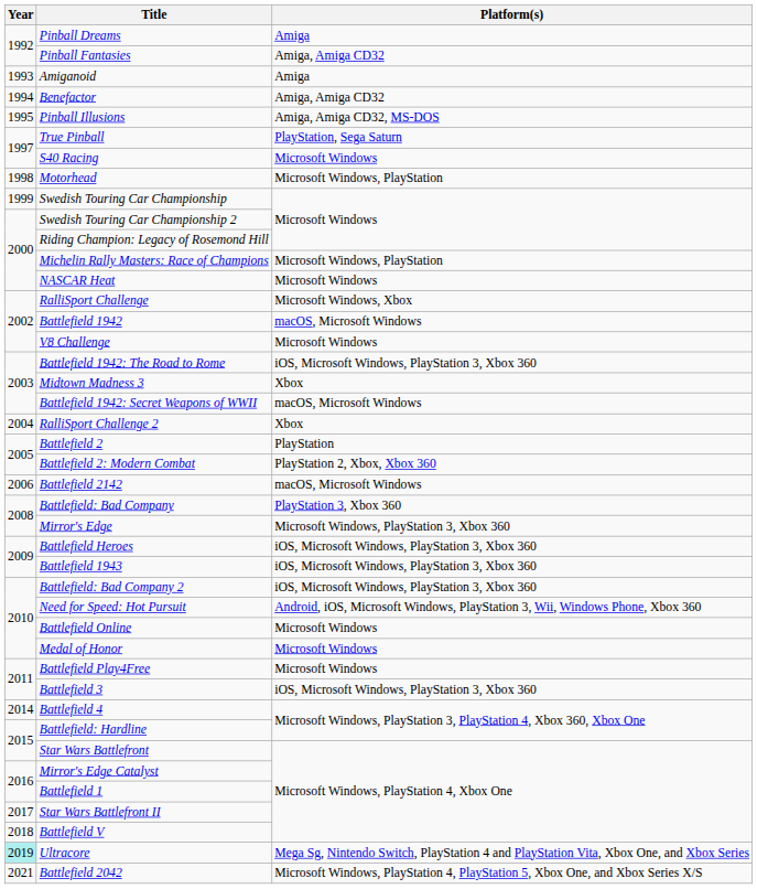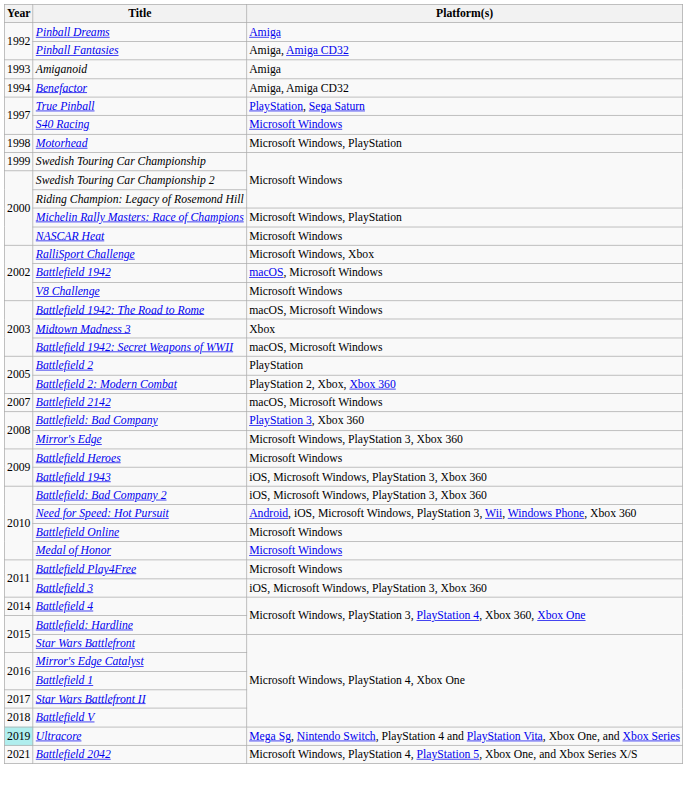- row: 1995 | Pinball Illusions | Amiga, Amiga CD32, MS-DOS
Battlefield 1942: The Road to Rome | Platform(s): iOS, Microsoft Windows, PlayStation 3, Xbox 360 -> macOS, Microsoft Windows
- row: 2004 | RalliSport Challenge 2 | Xbox
Battlefield 2142 | Year: 2006 -> 2007
Battlefield Heroes | Platform(s): iOS, Microsoft Windows, PlayStation 3, Xbox 360 -> Microsoft Windows
